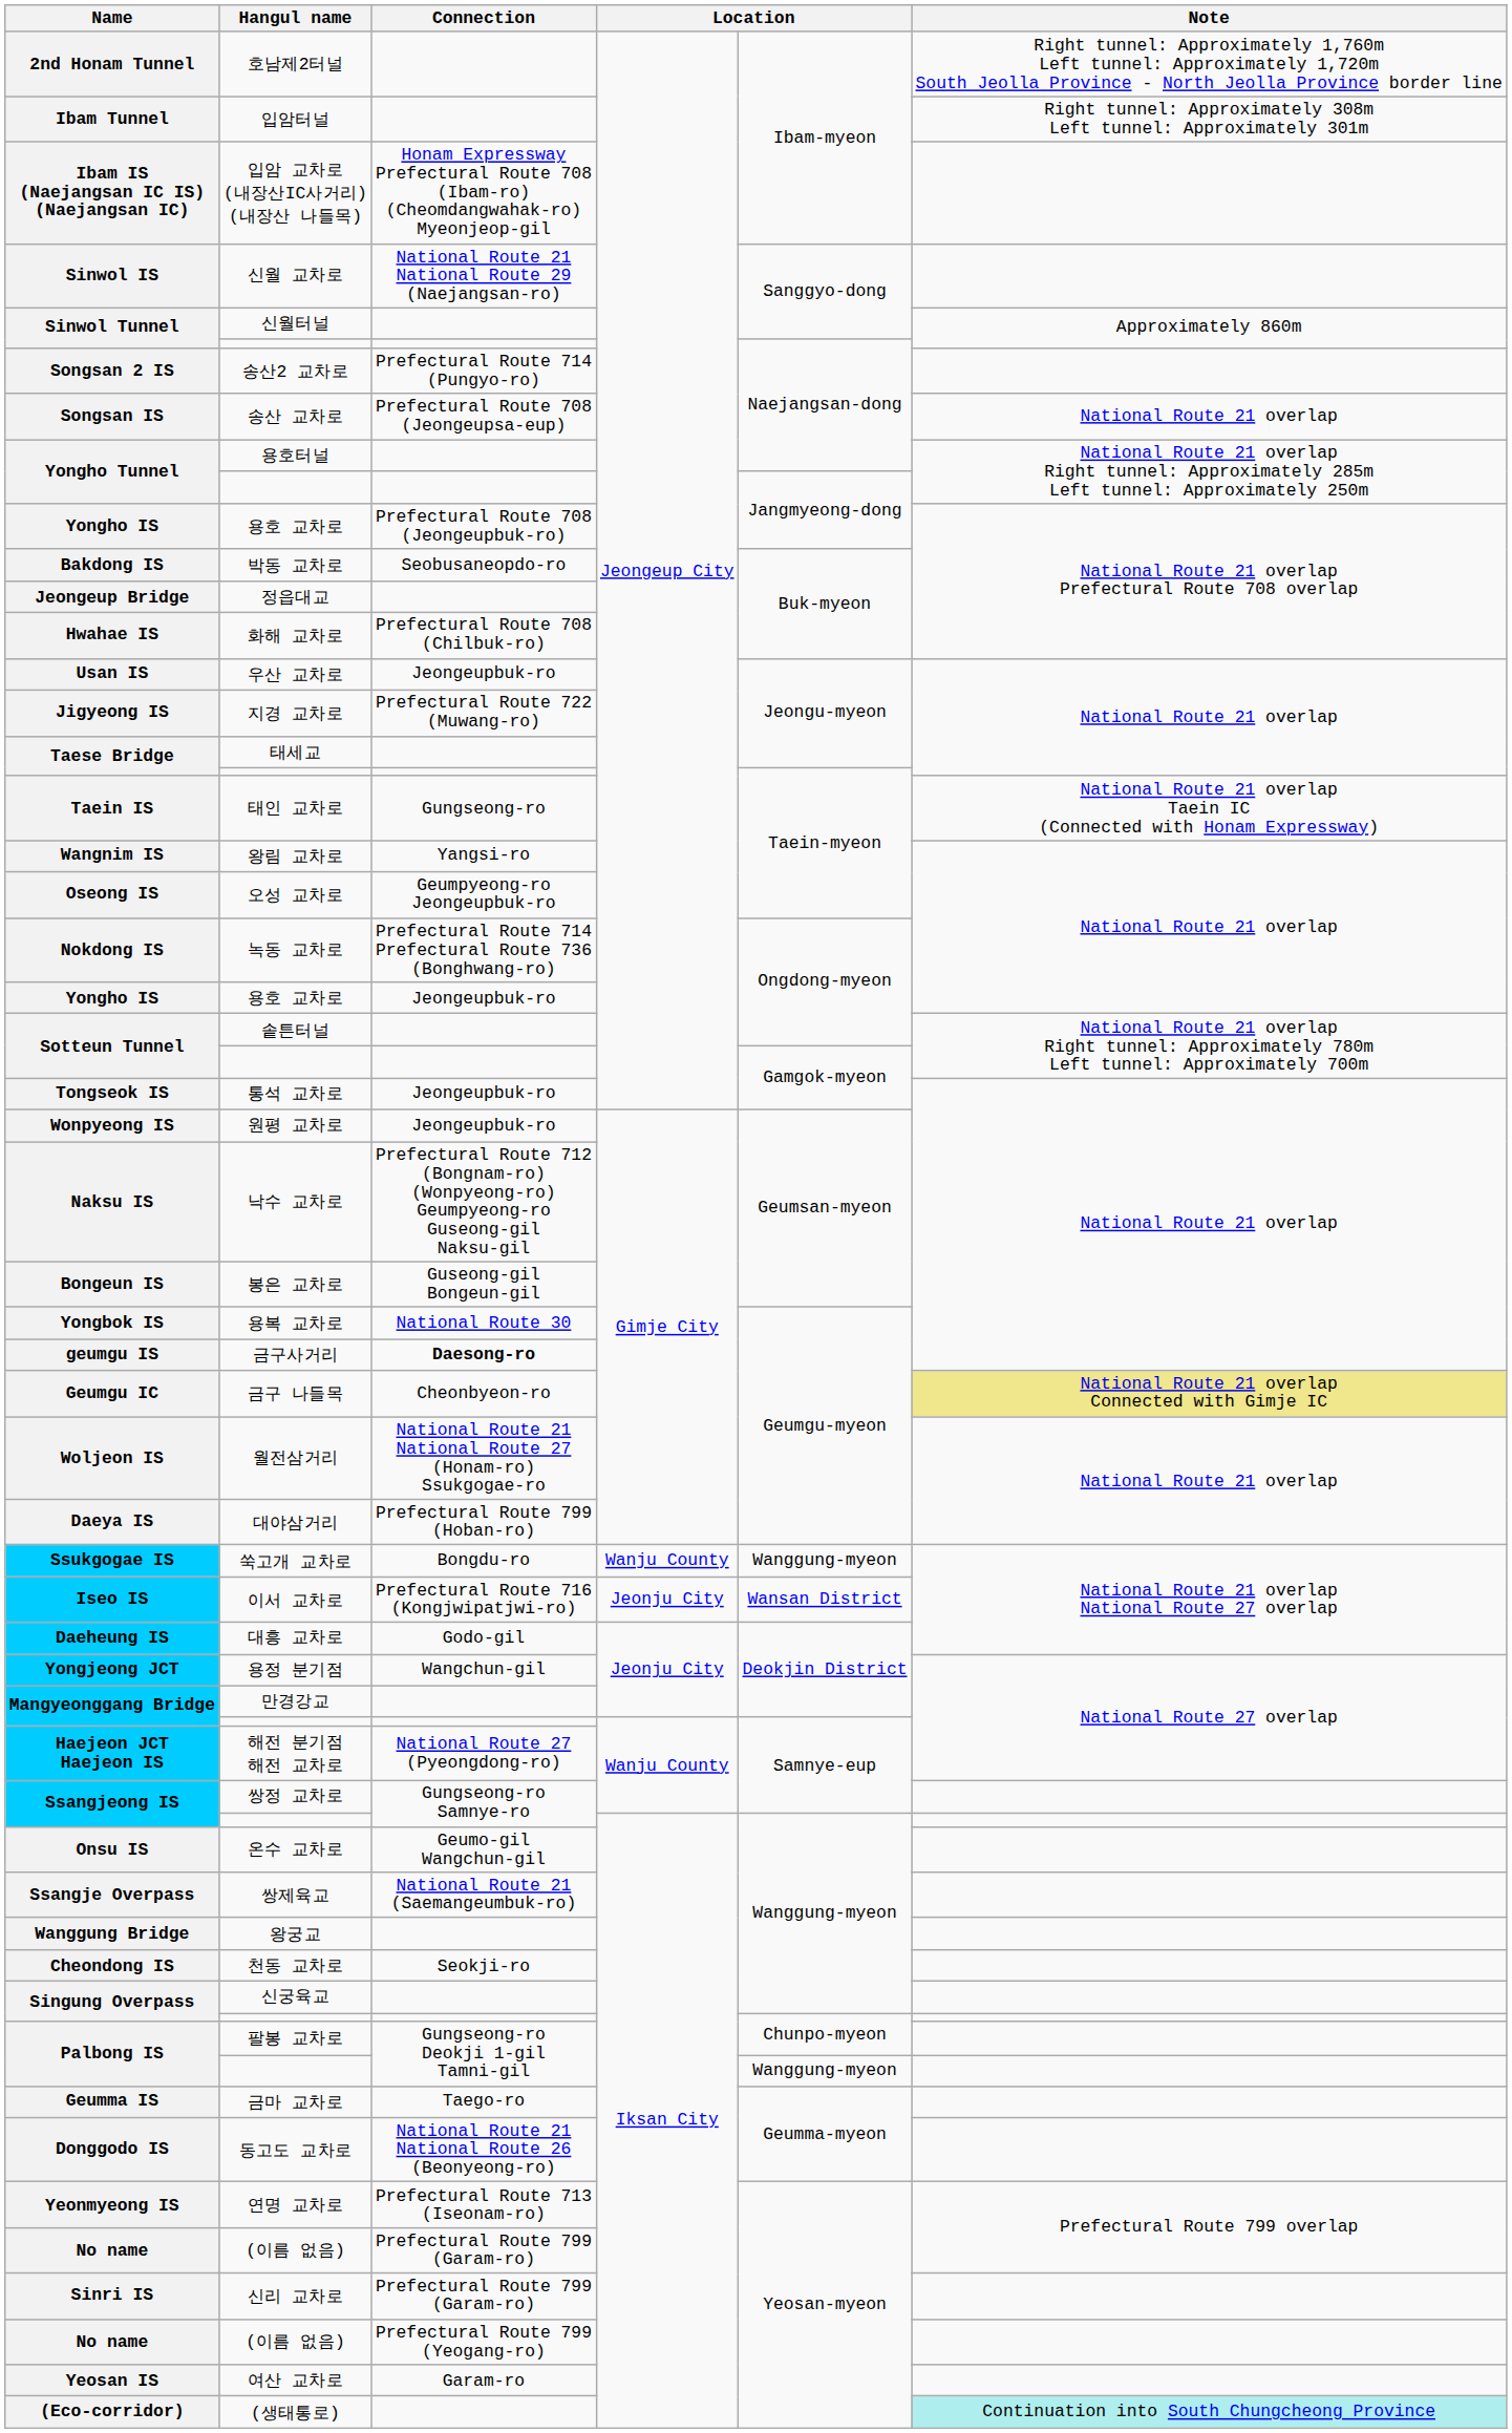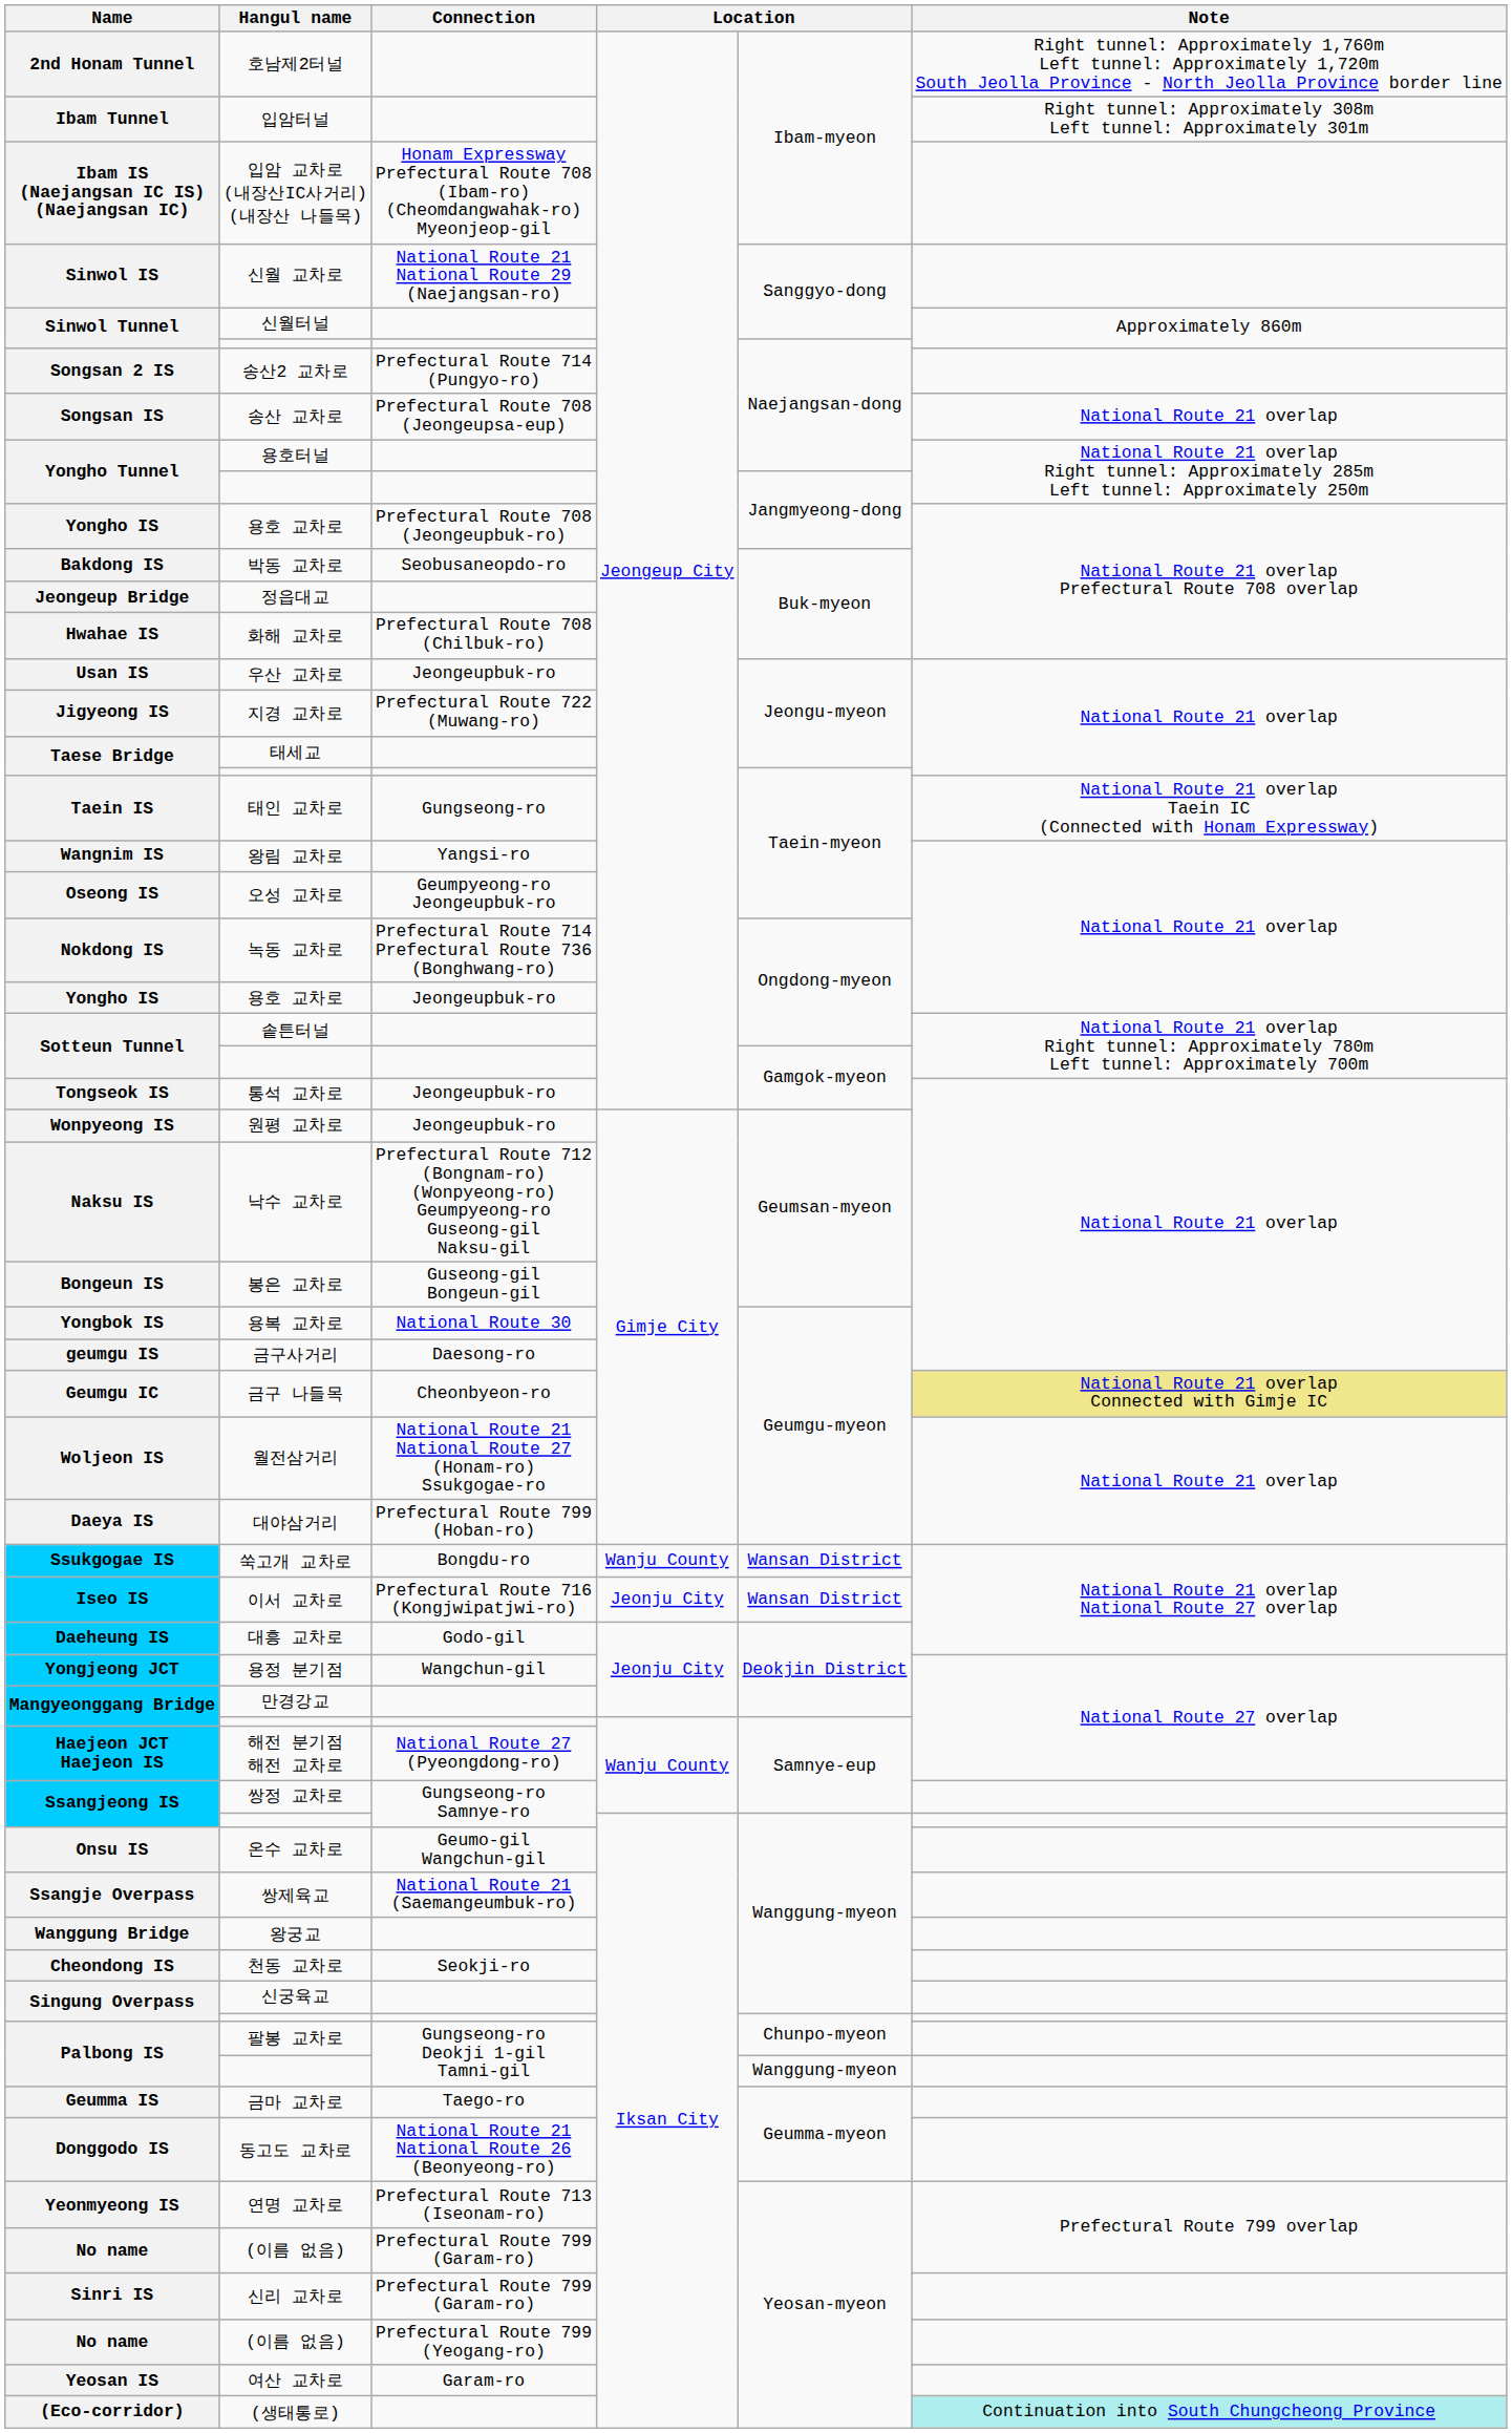금구사거리 | Connection: bold -> normal
쑥고개 교차로 | column 5: Wanggung-myeon -> Wansan District
